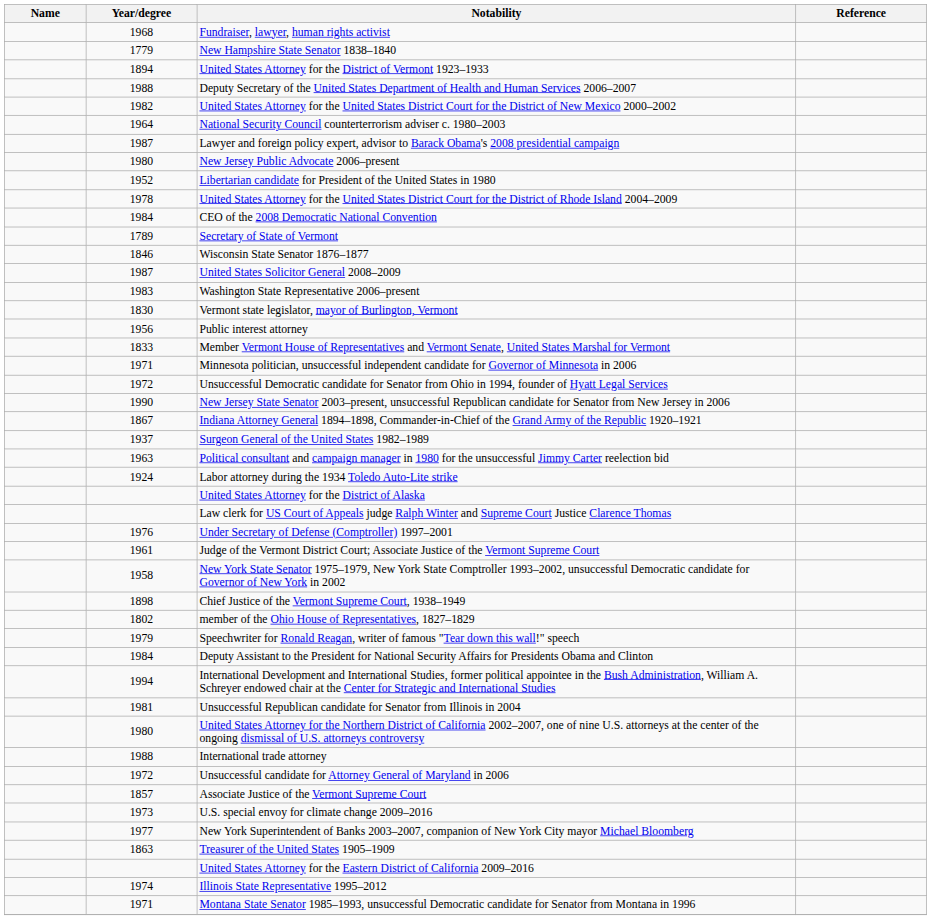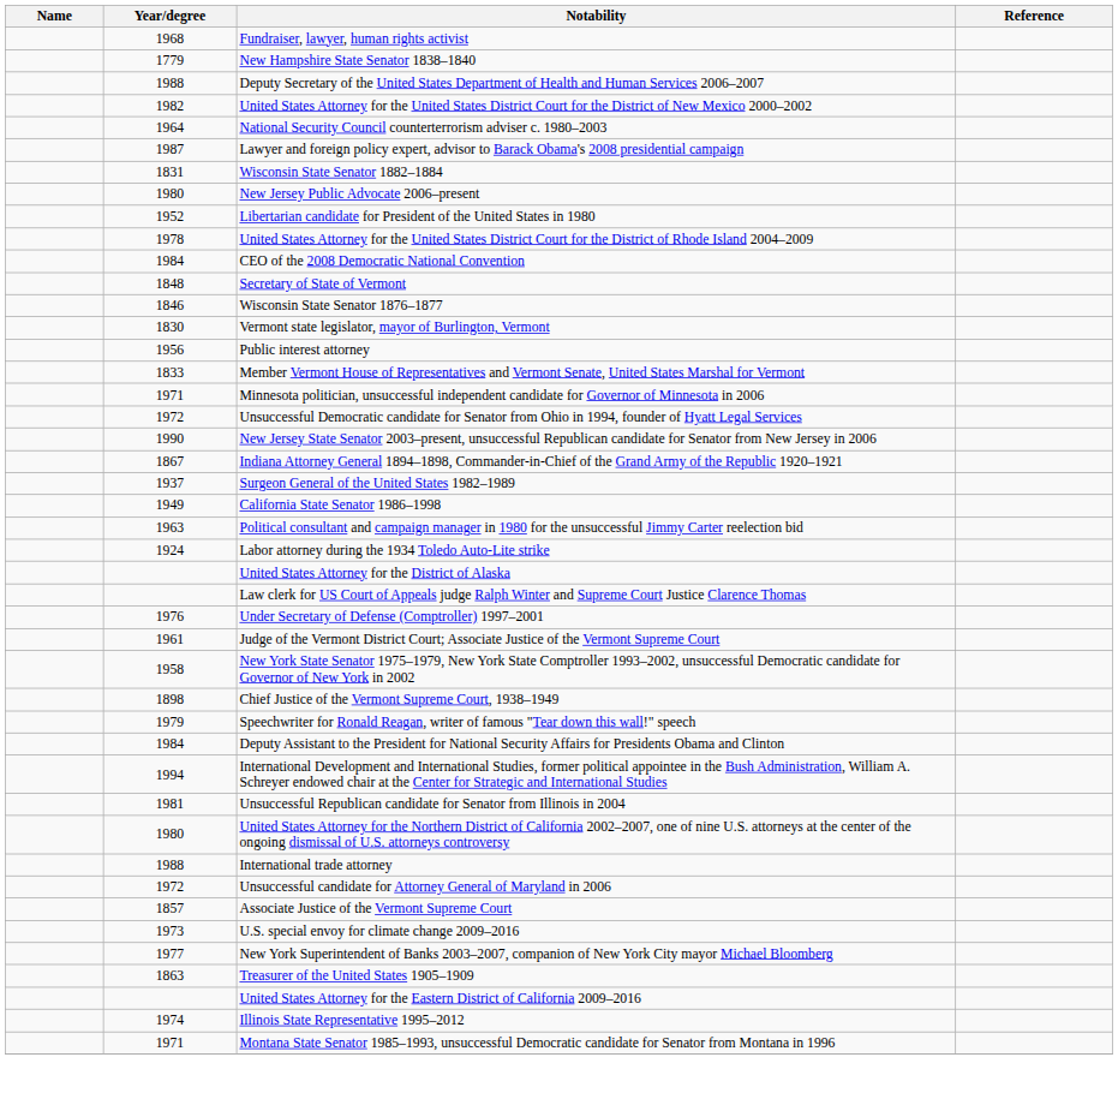- row: 1894 | United States Attorney for the District of Vermont 1923–1933
+ row: 1831 | Wisconsin State Senator 1882–1884
+ row: 1848 | Secretary of State of Vermont
- row: 1789 | Secretary of State of Vermont
- row: 1987 | United States Solicitor General 2008–2009
- row: 1983 | Washington State Representative 2006–present
+ row: 1949 | California State Senator 1986–1998
- row: 1802 | member of the Ohio House of Representatives, 1827–1829
